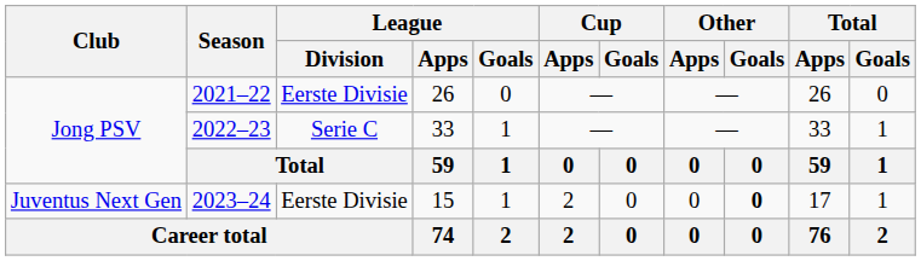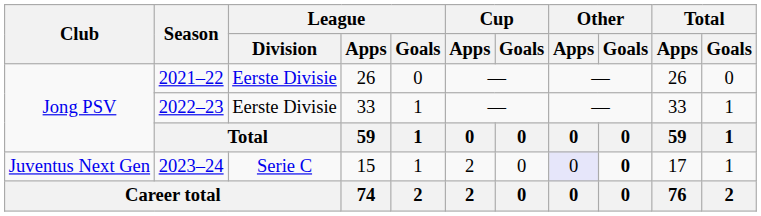2022–23 | League / Division: Serie C -> Eerste Divisie
2023–24 | League / Division: Eerste Divisie -> Serie C
2023–24 | Other / Apps: no background -> lavender background
